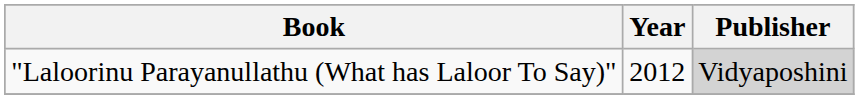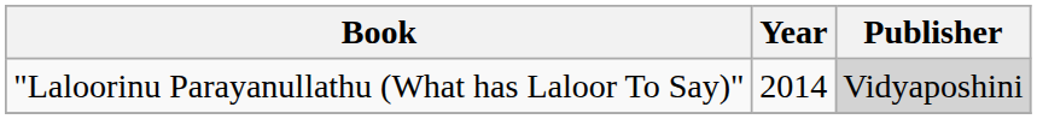"Laloorinu Parayanullathu (What has Laloor To Say)" | Year: 2012 -> 2014
